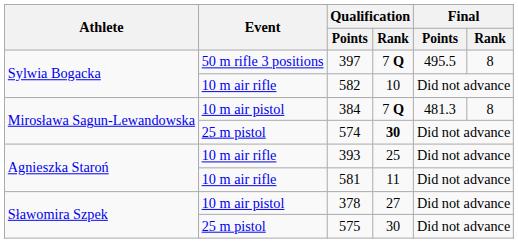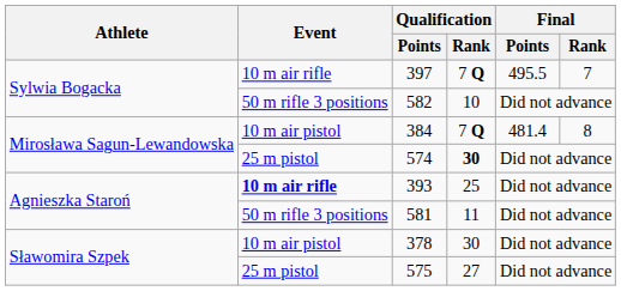397 | Event: 50 m rifle 3 positions -> 10 m air rifle
397 | Final / Rank: 8 -> 7
582 | Event: 10 m air rifle -> 50 m rifle 3 positions
384 | Final / Points: 481.3 -> 481.4
393 | Event: normal -> bold
581 | Event: 10 m air rifle -> 50 m rifle 3 positions
378 | Qualification / Rank: 27 -> 30
575 | Qualification / Rank: 30 -> 27
